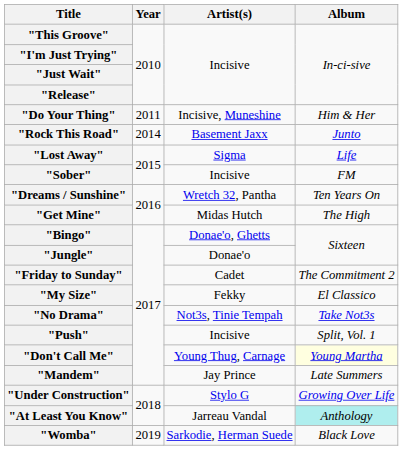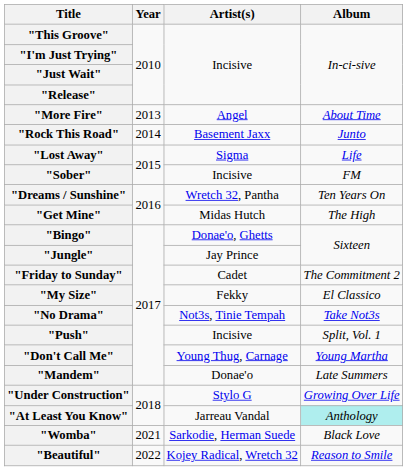- row: "Do Your Thing" | 2011 | Incisive, Muneshine | Him & Her
+ row: "More Fire" | 2013 | Angel | About Time
"Jungle" | Artist(s): Donae'o -> Jay Prince
"Don't Call Me" | Album: lightyellow background -> no background
"Mandem" | Artist(s): Jay Prince -> Donae'o
"Womba" | Year: 2019 -> 2021
+ row: "Beautiful" | 2022 | Kojey Radical, Wretch 32 | Reason to Smile
